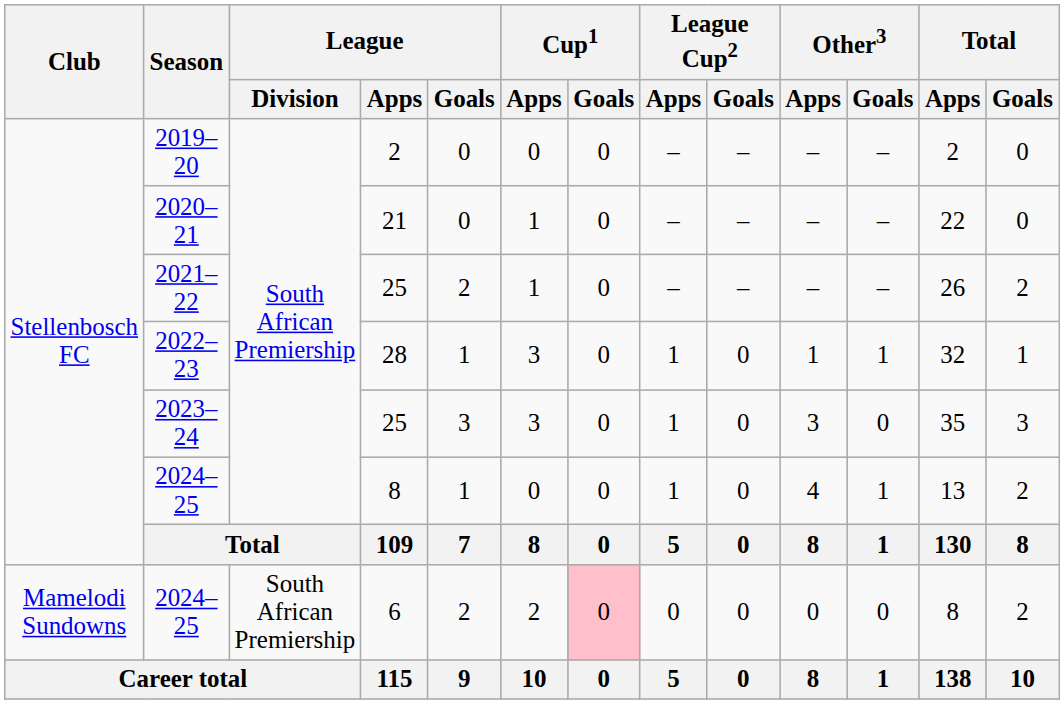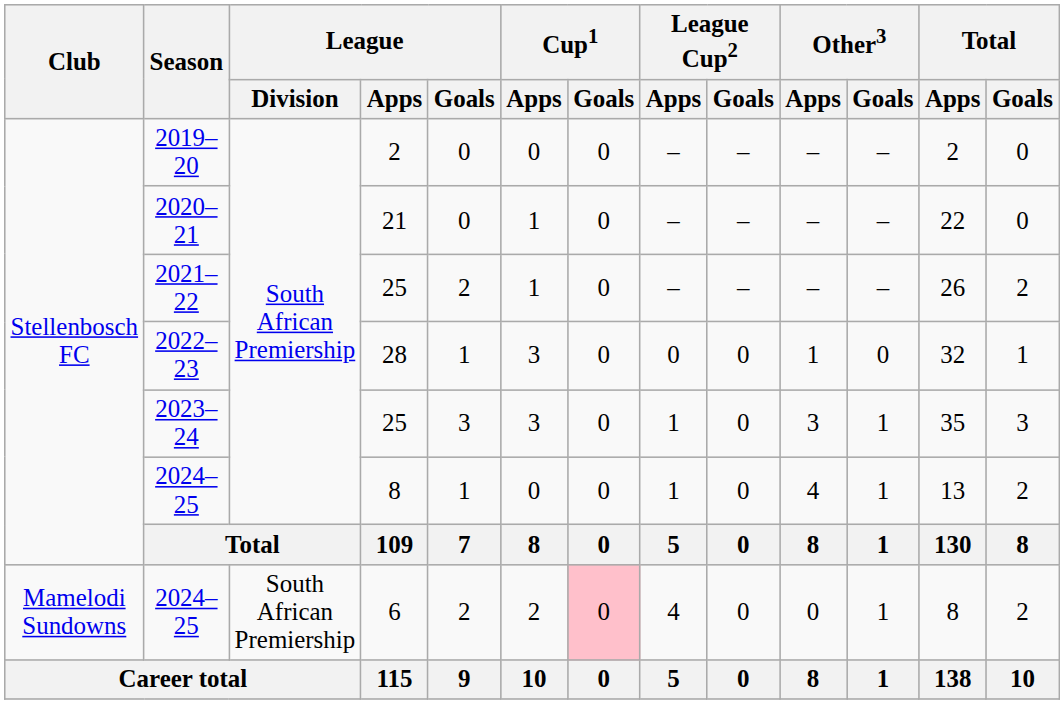2022–23 | League Cup2 / Apps: 1 -> 0
2022–23 | Other3 / Goals: 1 -> 0
2023–24 | Other3 / Goals: 0 -> 1
2024–25 / 6 | League Cup2 / Apps: 0 -> 4
2024–25 / 6 | Other3 / Goals: 0 -> 1
